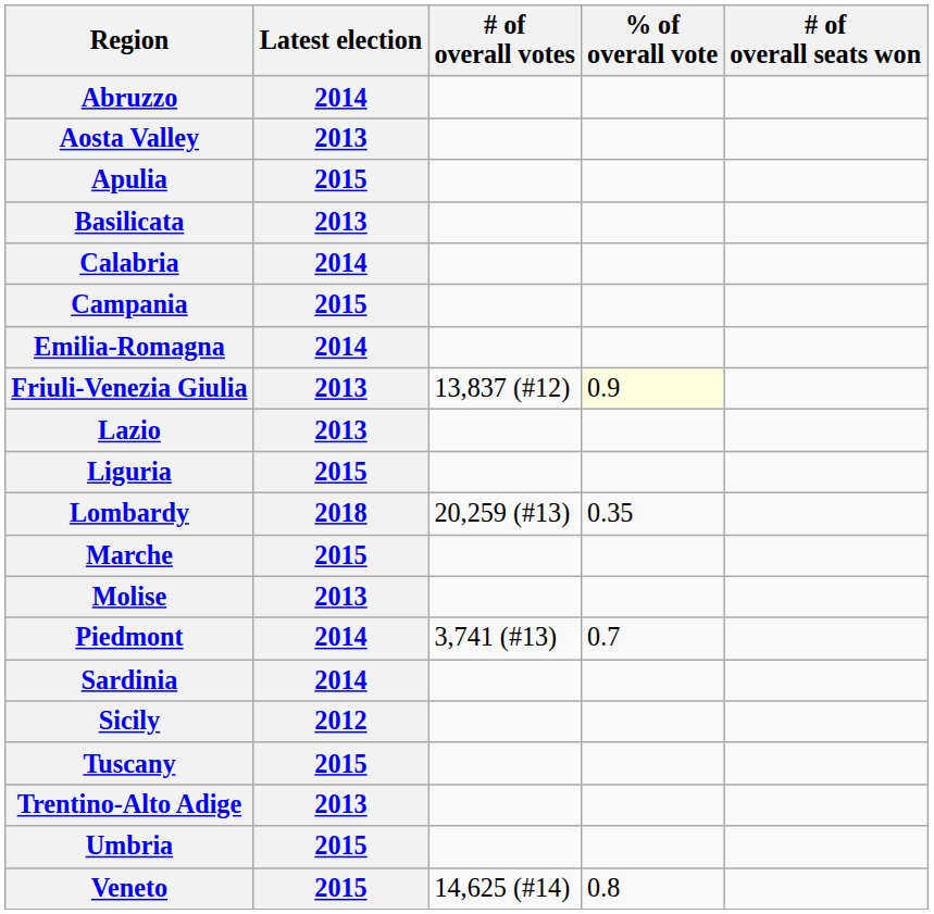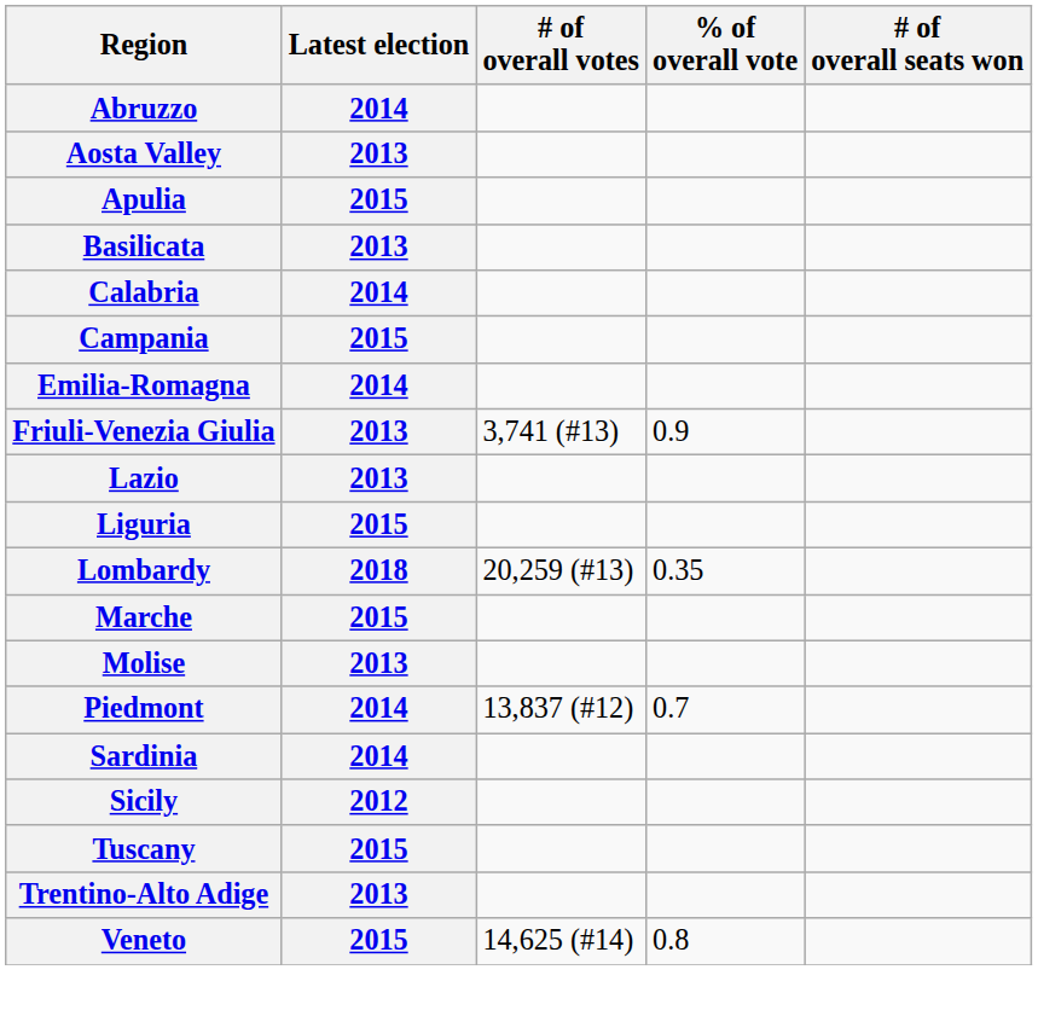Friuli-Venezia Giulia | # of overall votes: 13,837 (#12) -> 3,741 (#13)
Friuli-Venezia Giulia | % of overall vote: lightyellow background -> no background
Piedmont | # of overall votes: 3,741 (#13) -> 13,837 (#12)
- row: Umbria | 2015
